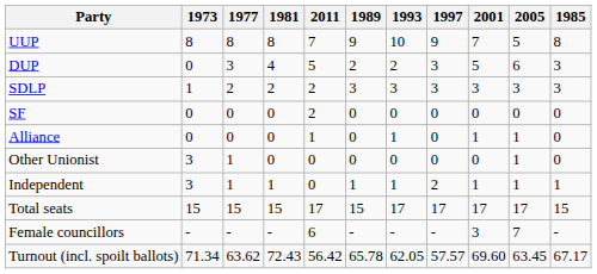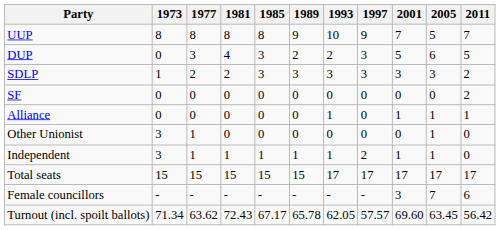columns swapped: 1985 <-> 2011
